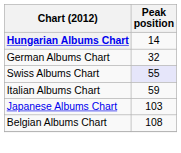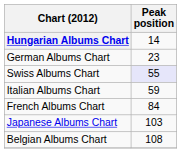German Albums Chart | Peak position: 32 -> 23
+ row: French Albums Chart | 84
